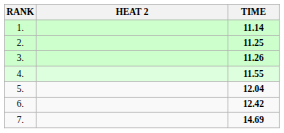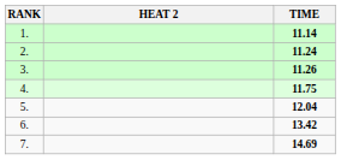2. | TIME: 11.25 -> 11.24
4. | TIME: 11.55 -> 11.75
6. | TIME: 12.42 -> 13.42
